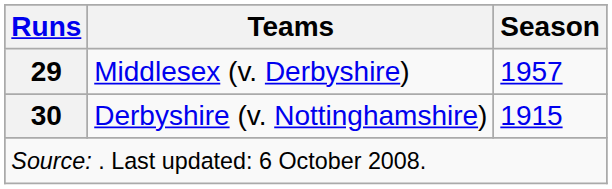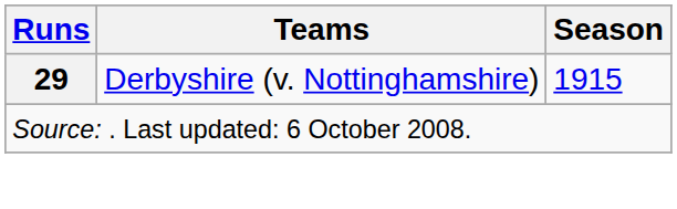- row: 29 | Middlesex (v. Derbyshire) | 1957
Derbyshire (v. Nottinghamshire) | Runs: 30 -> 29
